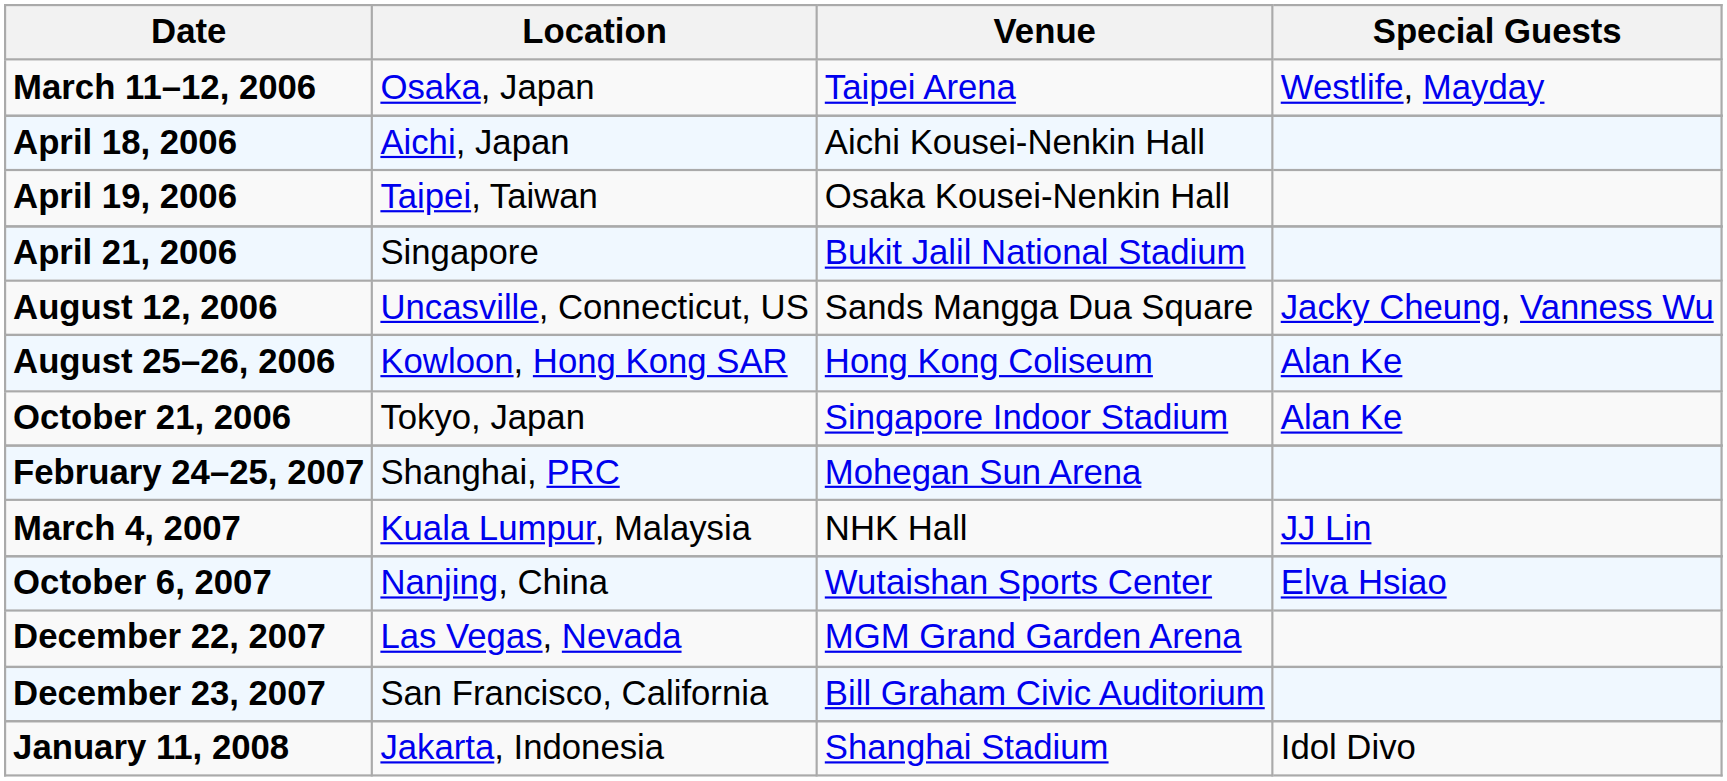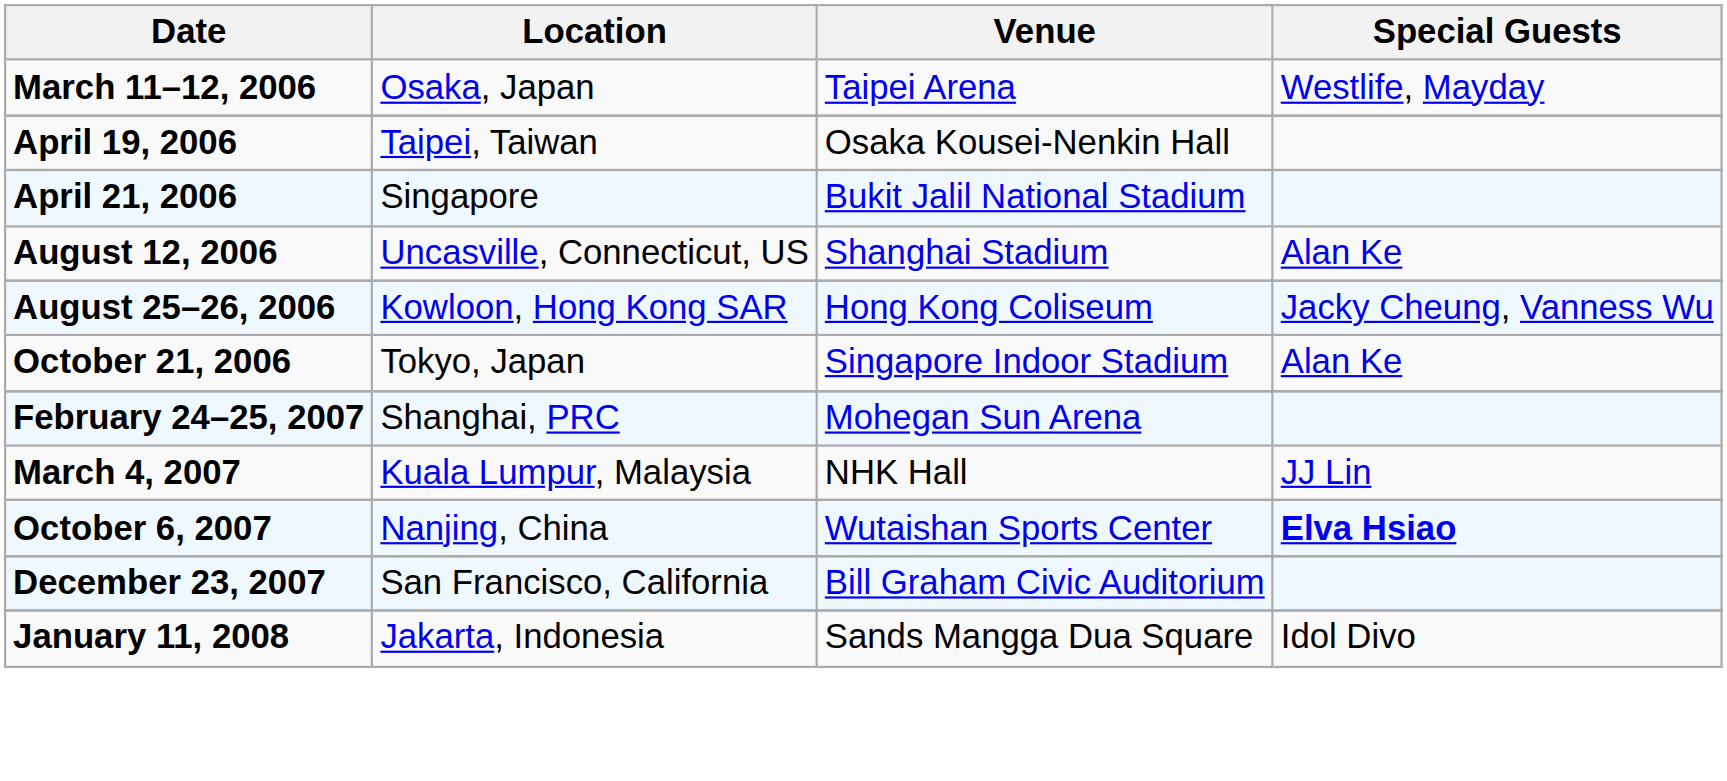- row: April 18, 2006 | Aichi, Japan | Aichi Kousei-Nenkin Hall
August 12, 2006 | Venue: Sands Mangga Dua Square -> Shanghai Stadium
August 12, 2006 | Special Guests: Jacky Cheung, Vanness Wu -> Alan Ke
August 25–26, 2006 | Special Guests: Alan Ke -> Jacky Cheung, Vanness Wu
October 6, 2007 | Special Guests: normal -> bold
- row: December 22, 2007 | Las Vegas, Nevada | MGM Grand Garden Arena
January 11, 2008 | Venue: Shanghai Stadium -> Sands Mangga Dua Square
